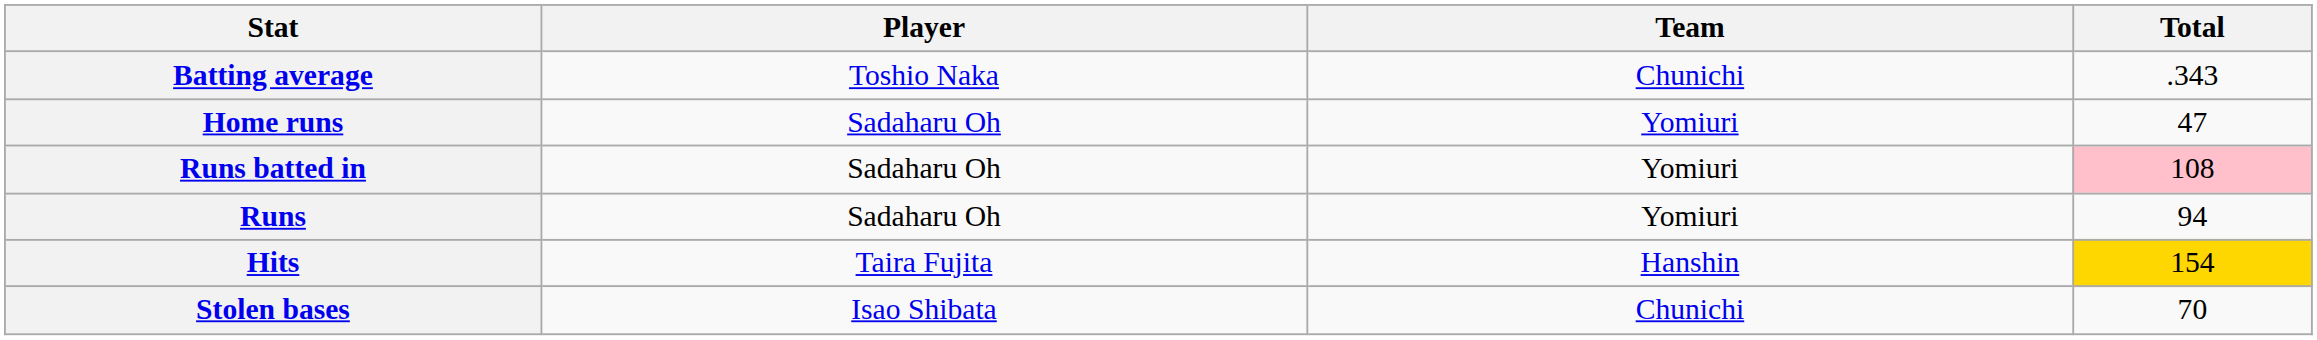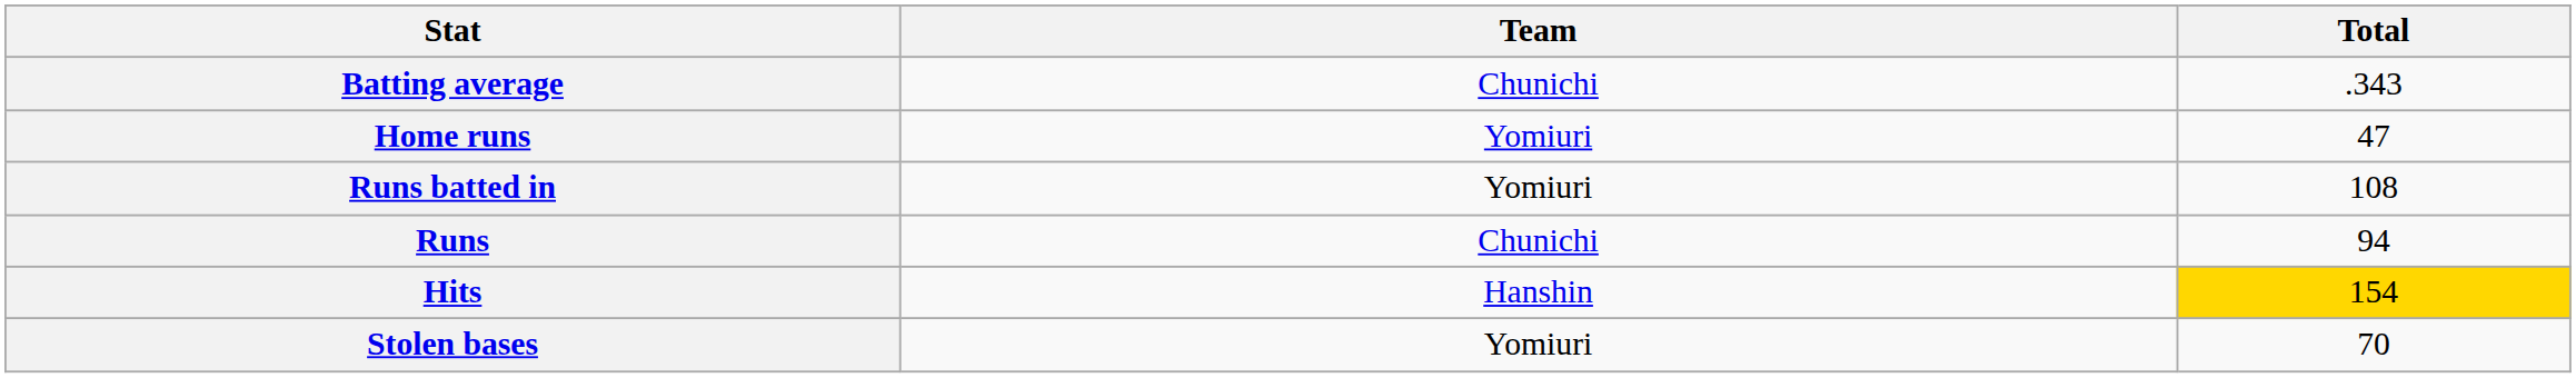- column: Player | Toshio Naka | Sadaharu Oh | Sadaharu Oh | Sadaharu Oh | Taira Fujita | Isao Shibata
Runs batted in | Total: pink background -> no background
Runs | Team: Yomiuri -> Chunichi
Stolen bases | Team: Chunichi -> Yomiuri
